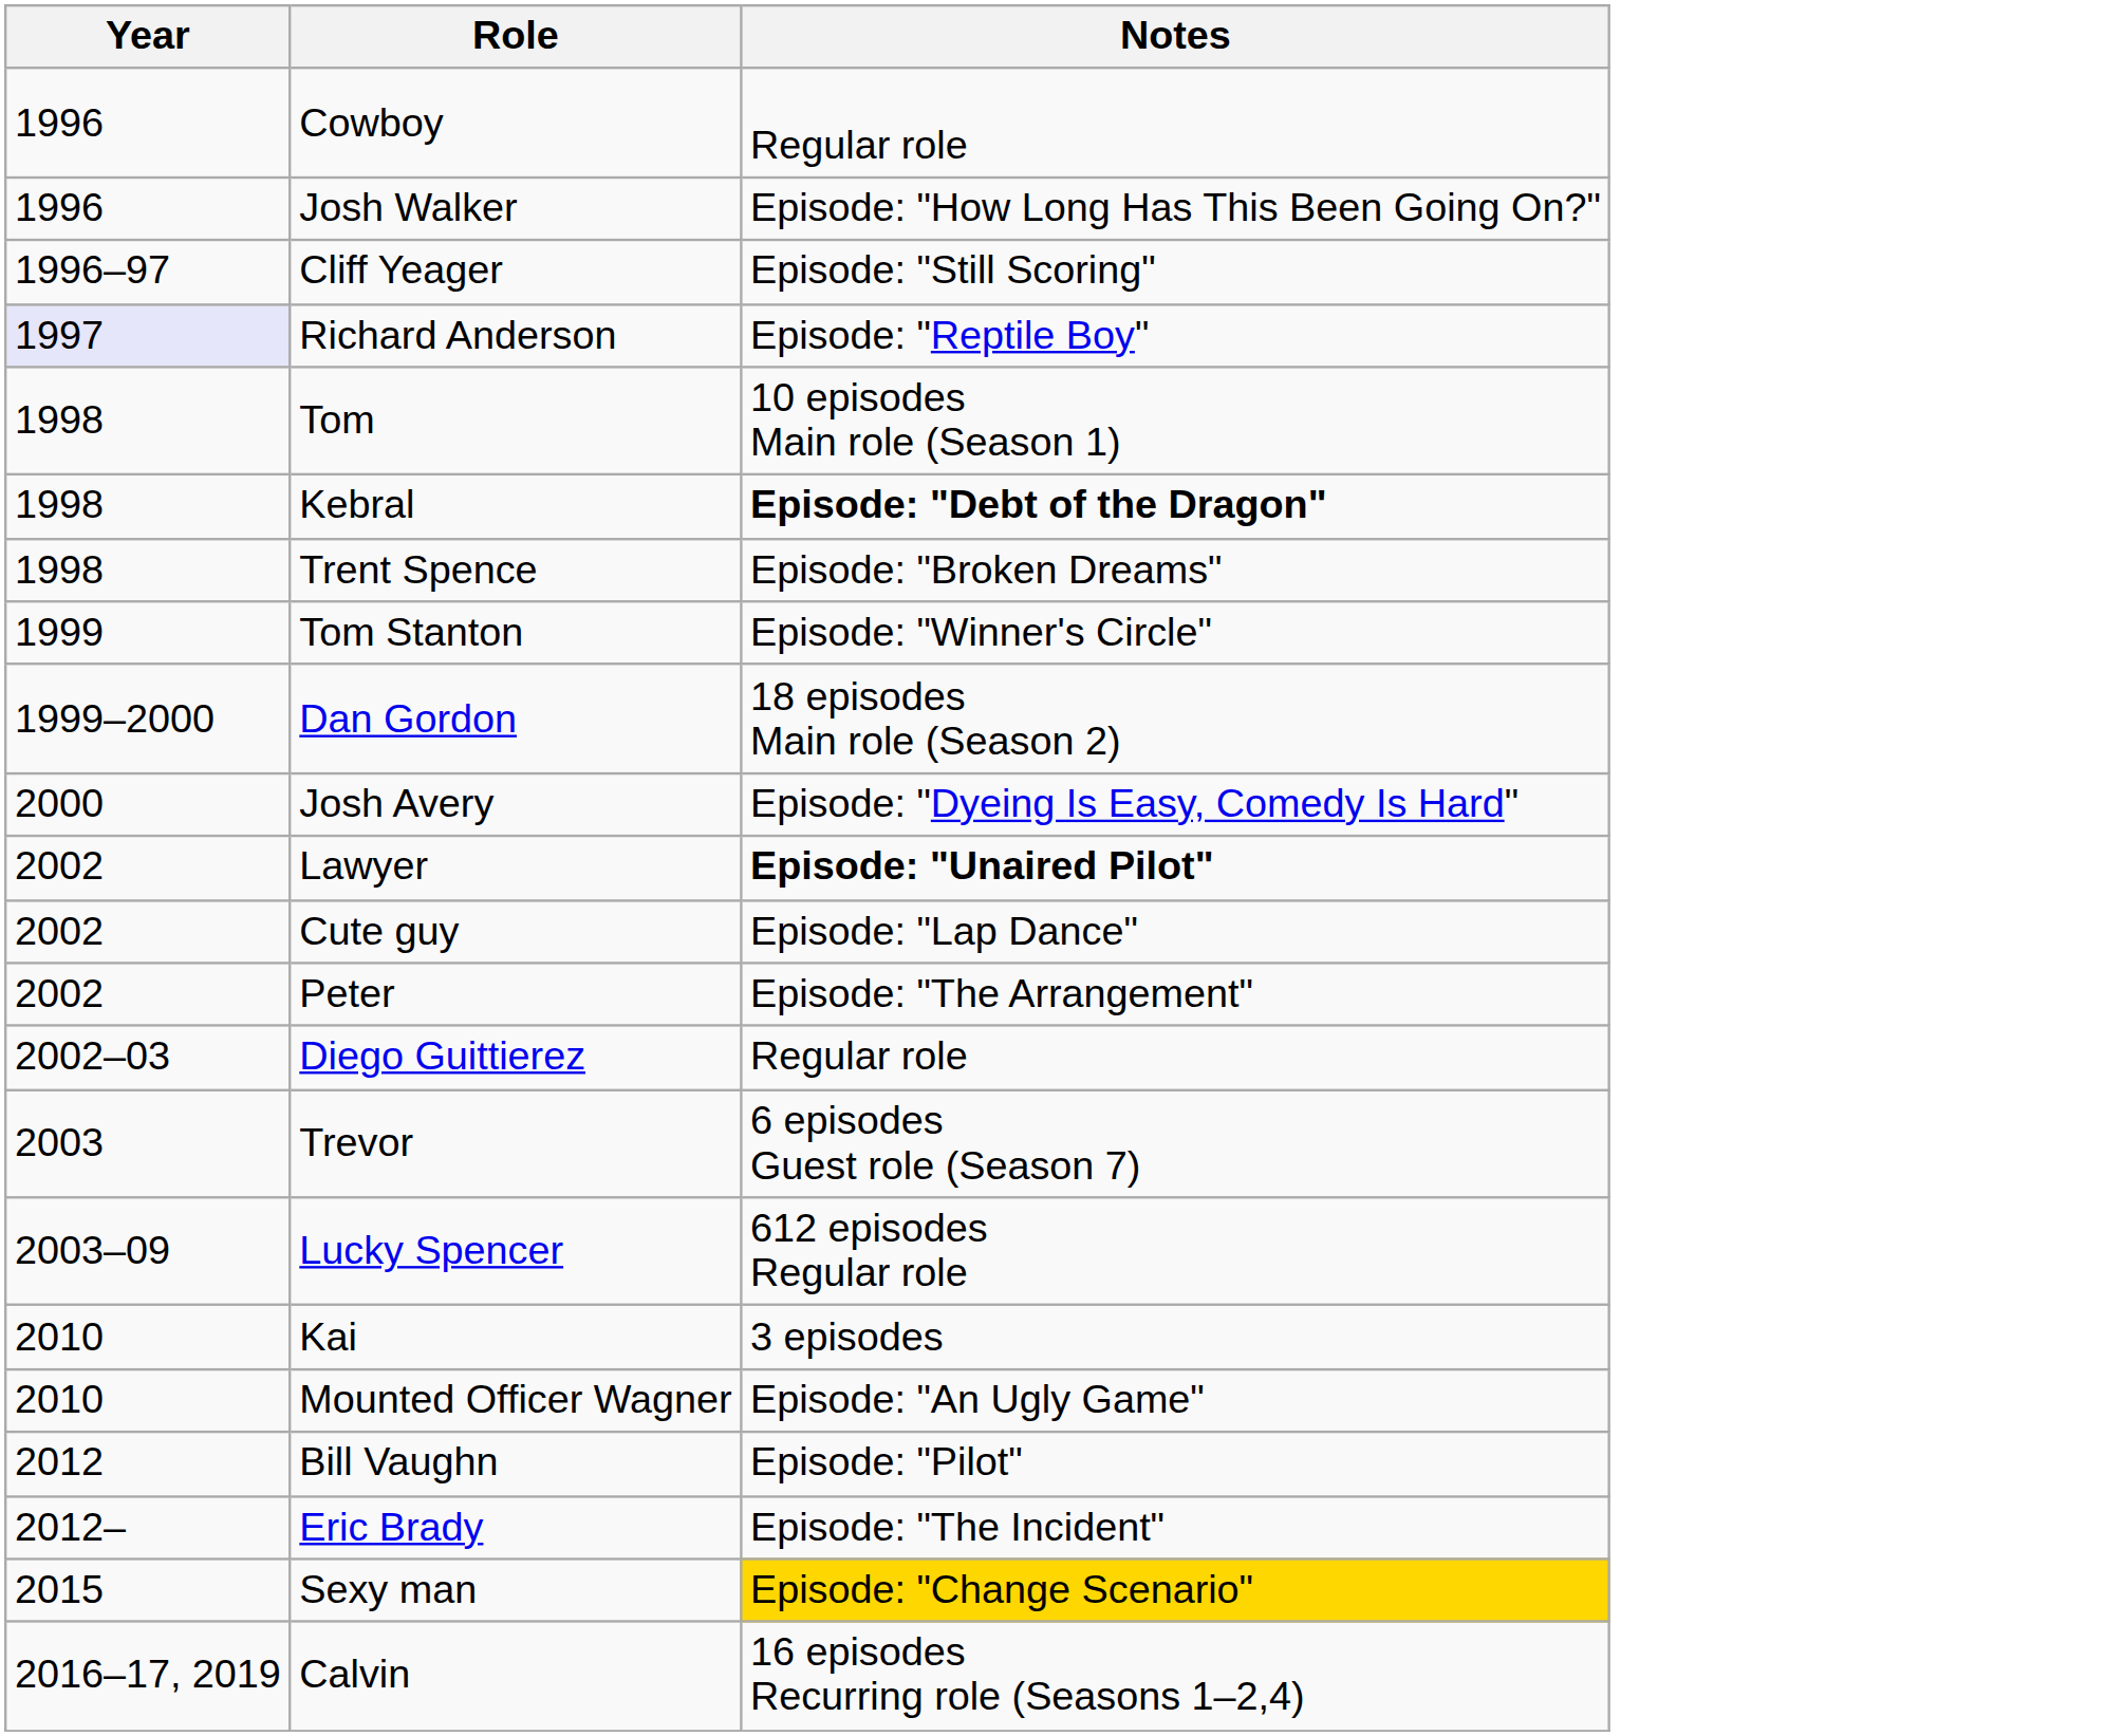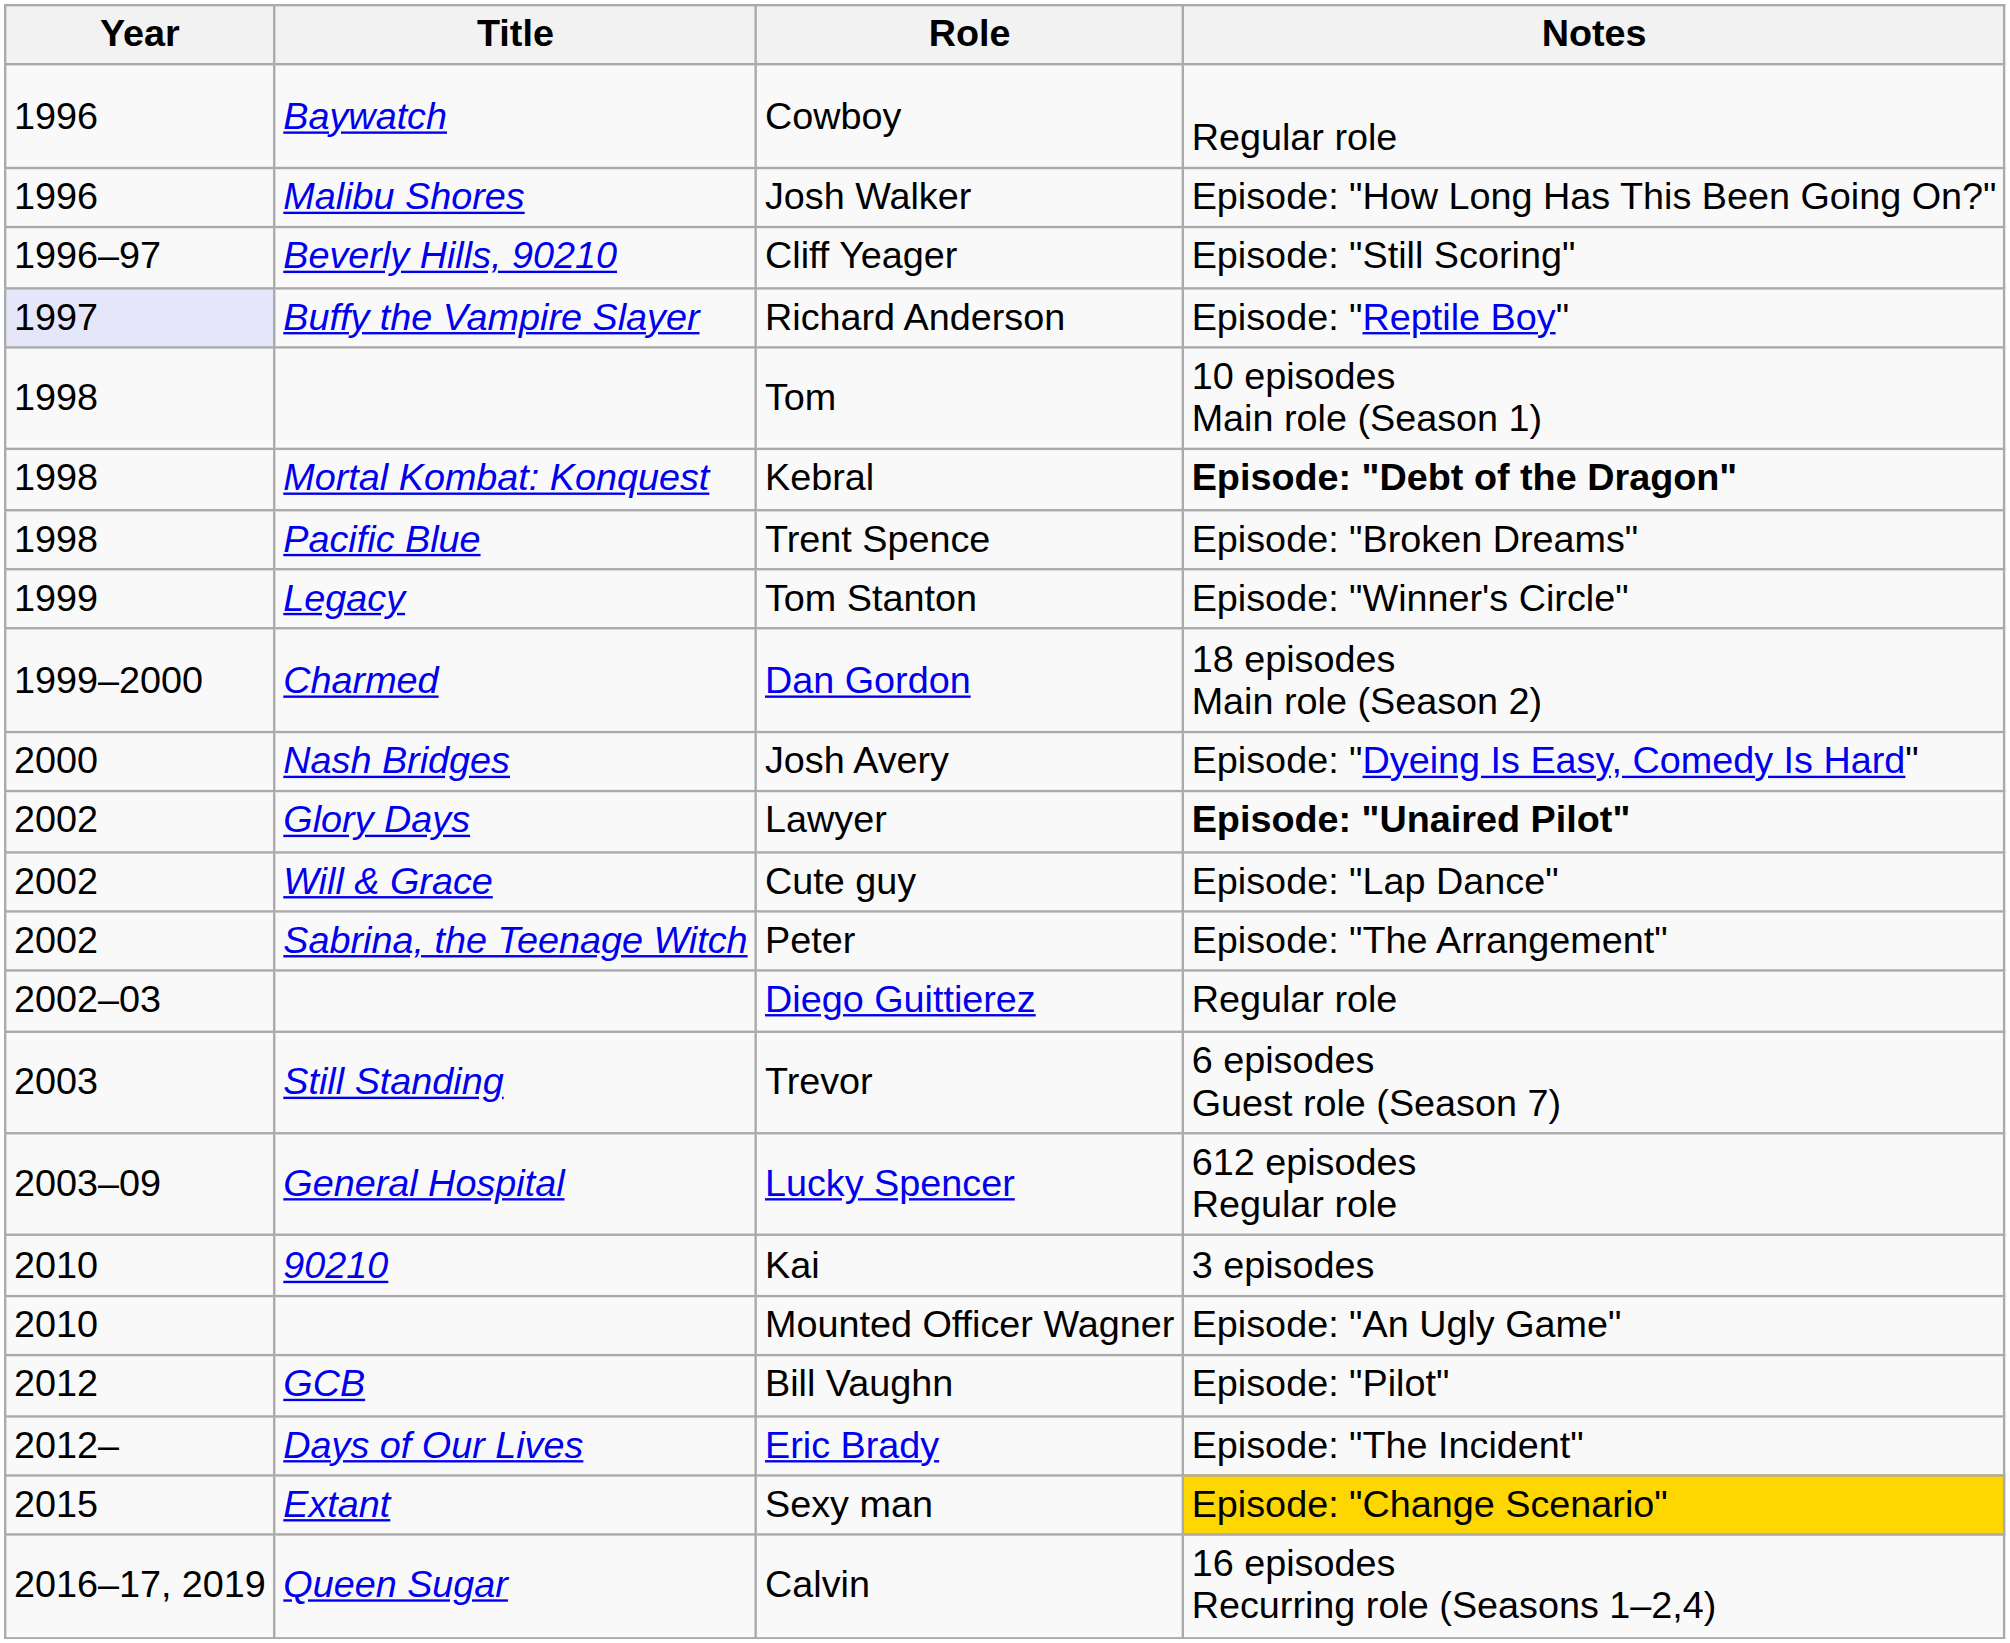+ column: Title | Baywatch | Malibu Shores | Beverly Hills, 90210 | Buffy the Vampire Slayer | Mortal Kombat: Konquest | Pacific Blue | Legacy | Charmed | Nash Bridges | Glory Days | Will & Grace | Sabrina, the Teenage Witch | Still Standing | General Hospital | 90210 | GCB | Days of Our Lives | Extant | Queen Sugar
